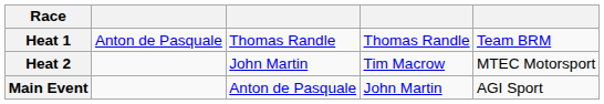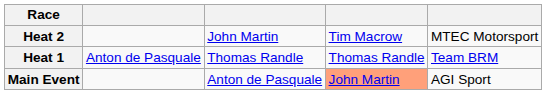rows swapped: Heat 1 <-> Heat 2
Main Event | column 4: no background -> lightsalmon background
